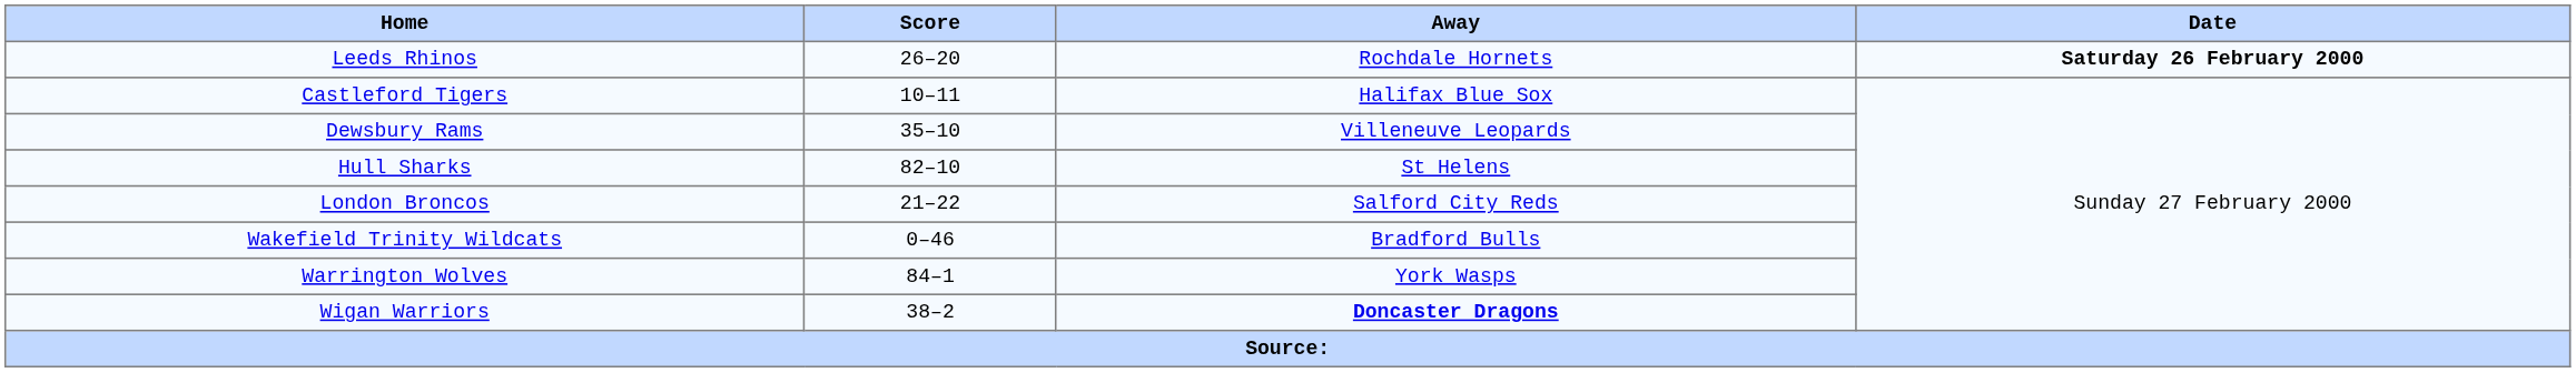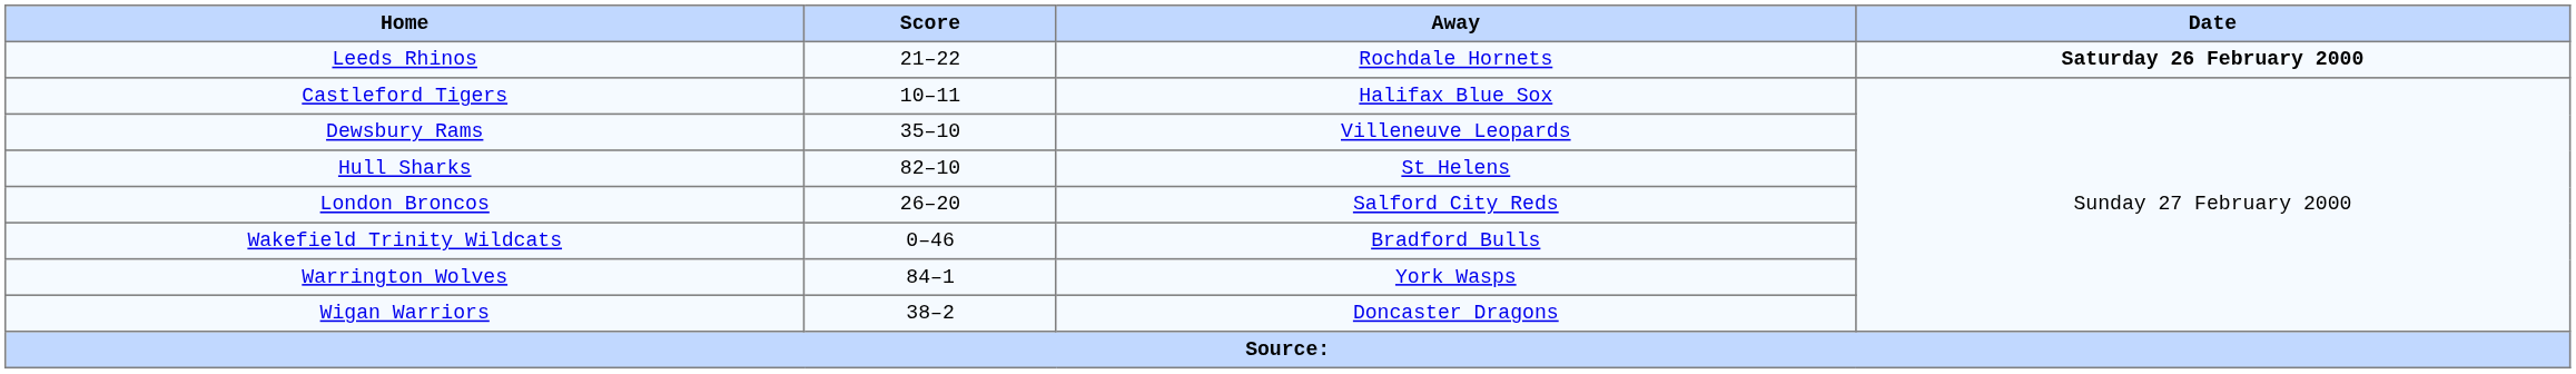Leeds Rhinos | Score: 26–20 -> 21–22
London Broncos | Score: 21–22 -> 26–20
Wigan Warriors | Away: bold -> normal
